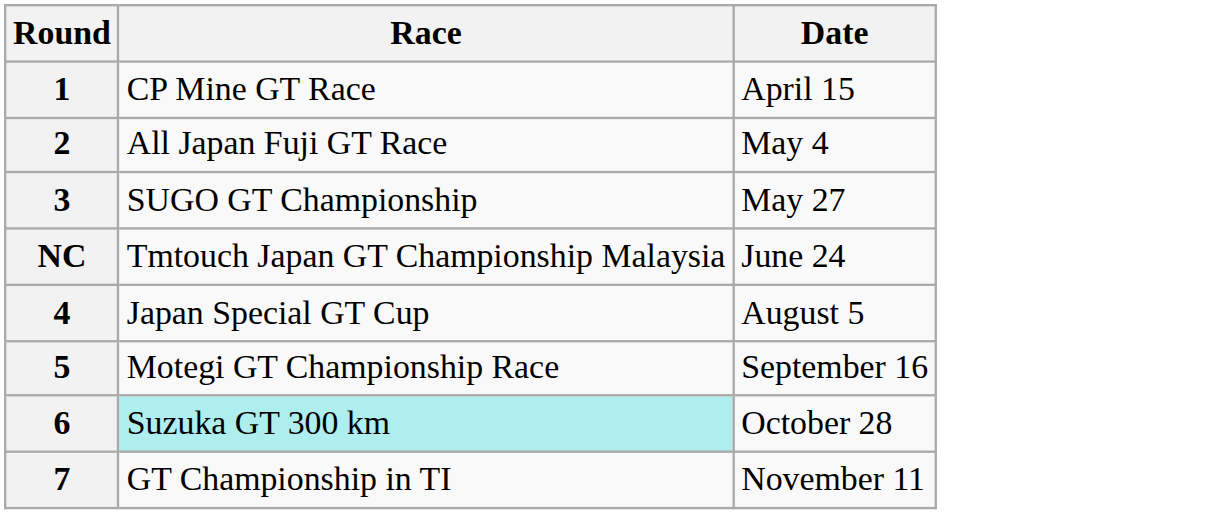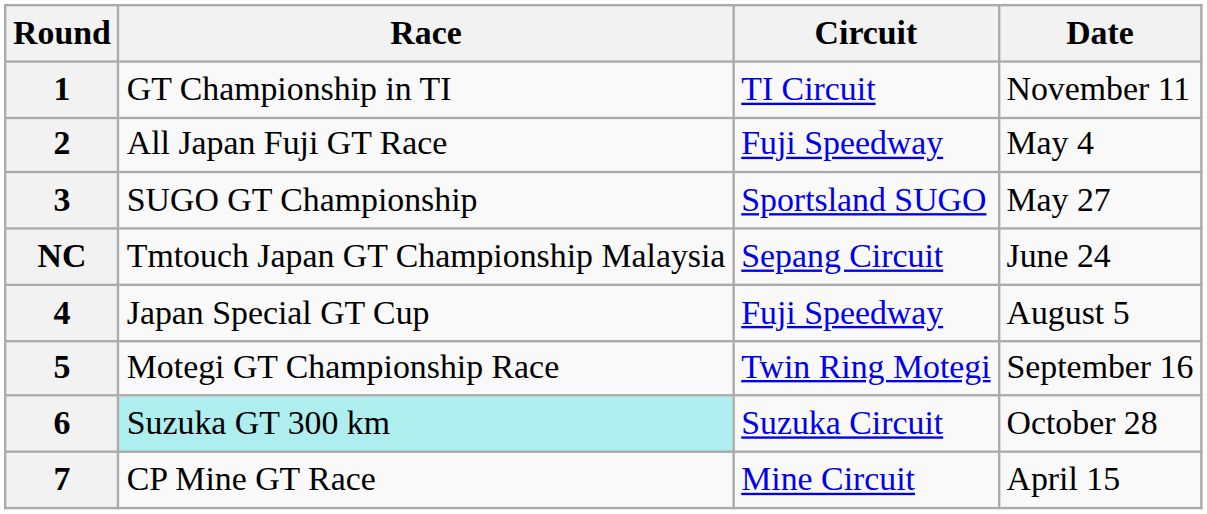+ column: Circuit | TI Circuit | Fuji Speedway | Sportsland SUGO | Sepang Circuit | Fuji Speedway | Twin Ring Motegi | Suzuka Circuit | Mine Circuit
1 | Race: CP Mine GT Race -> GT Championship in TI
1 | Date: April 15 -> November 11
7 | Race: GT Championship in TI -> CP Mine GT Race
7 | Date: November 11 -> April 15
